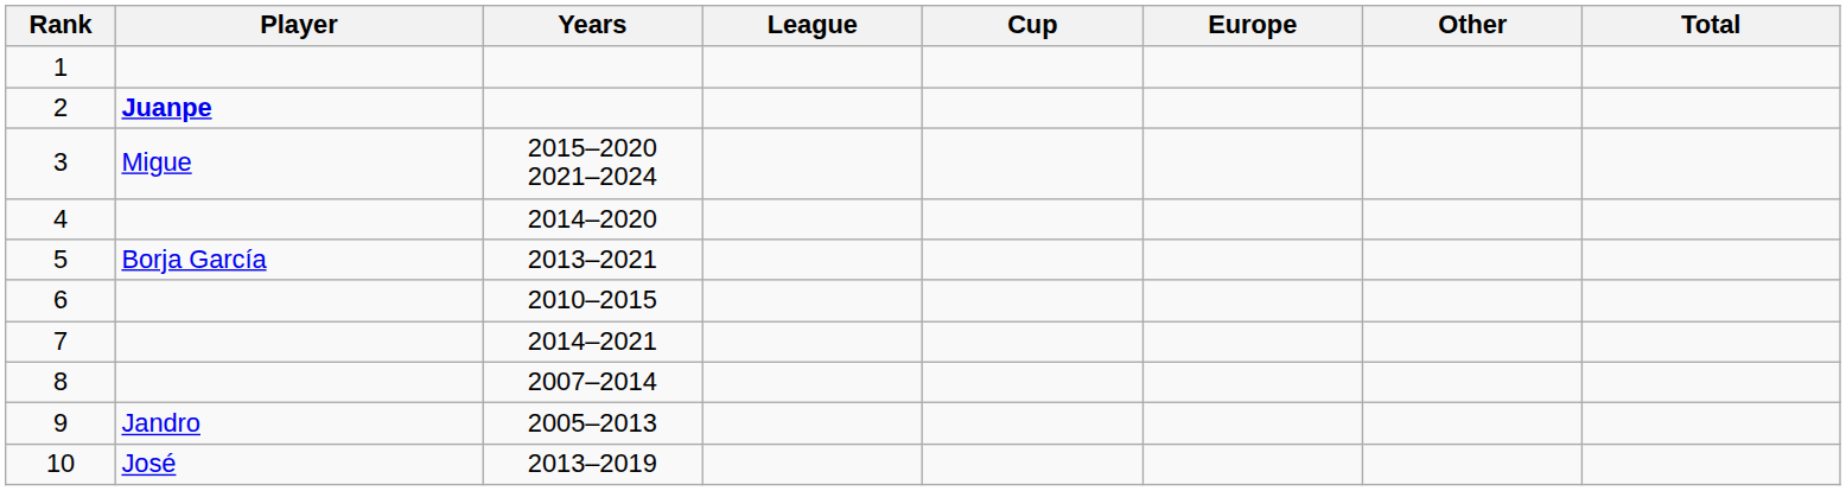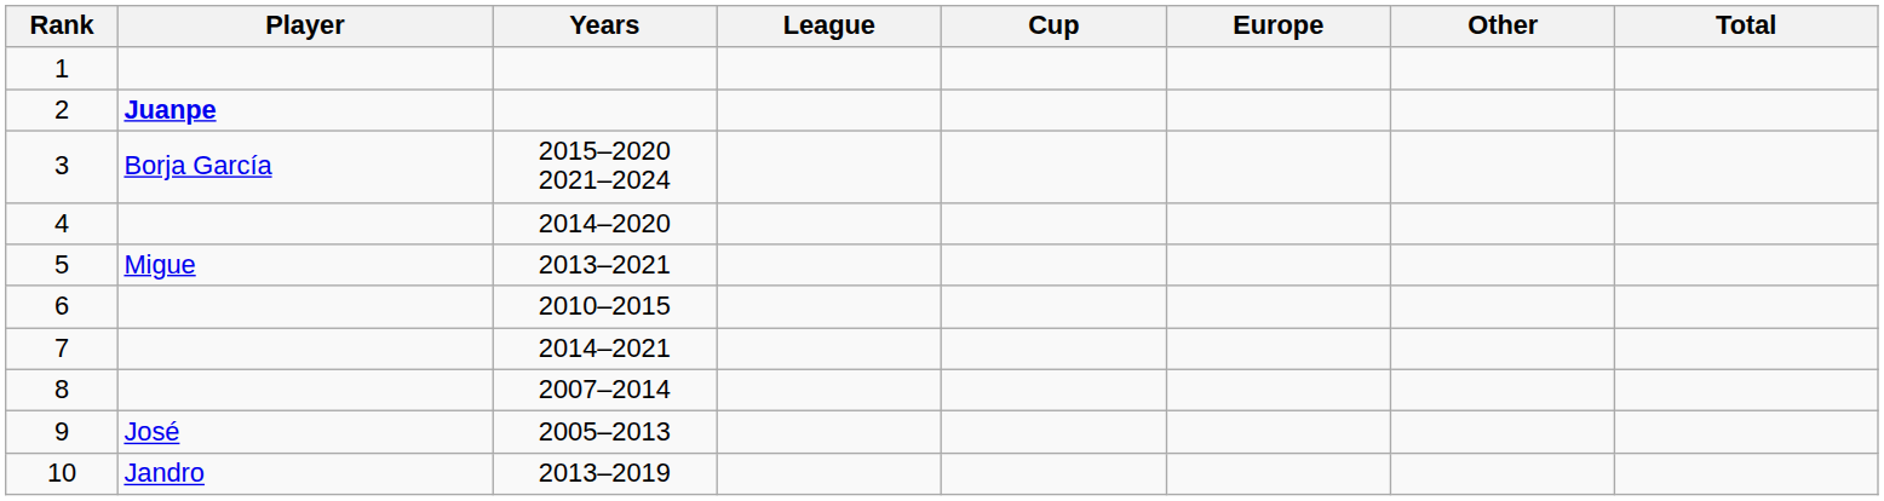3 | Player: Migue -> Borja García
5 | Player: Borja García -> Migue
9 | Player: Jandro -> José
10 | Player: José -> Jandro
